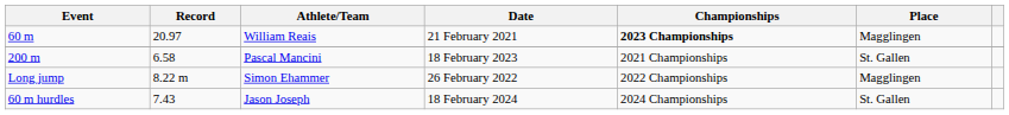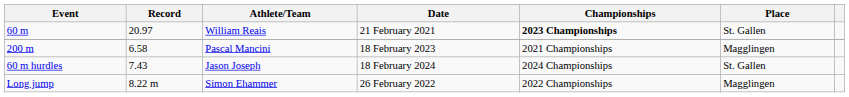60 m | Place: Magglingen -> St. Gallen
200 m | Place: St. Gallen -> Magglingen
rows swapped: 60 m hurdles <-> Long jump
